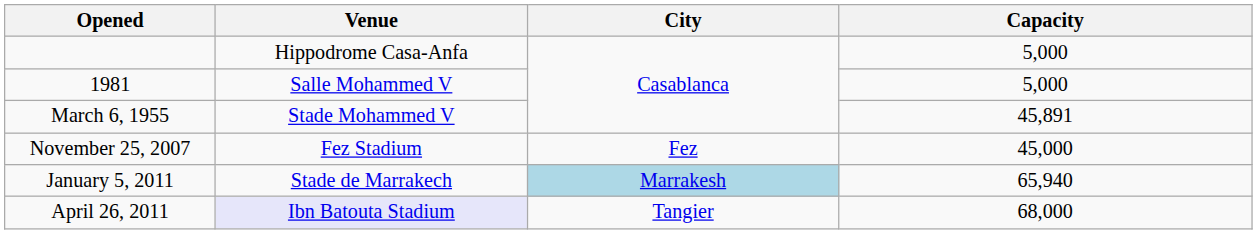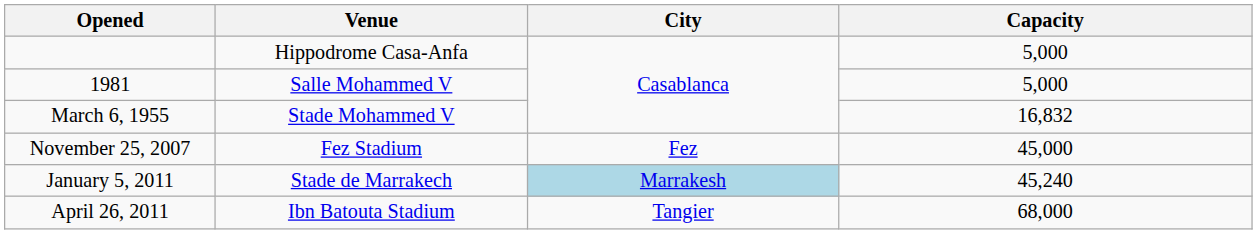March 6, 1955 | Capacity: 45,891 -> 16,832
January 5, 2011 | Capacity: 65,940 -> 45,240
April 26, 2011 | Venue: lavender background -> no background
